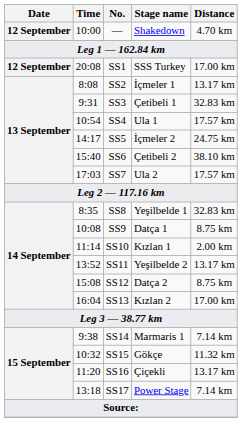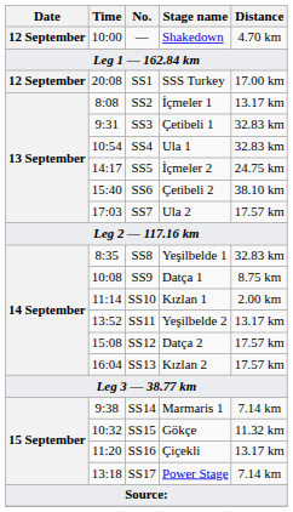SS4 | Distance: 17.57 km -> 32.83 km
SS12 | Distance: 8.75 km -> 17.57 km
SS13 | Distance: 17.00 km -> 17.57 km
